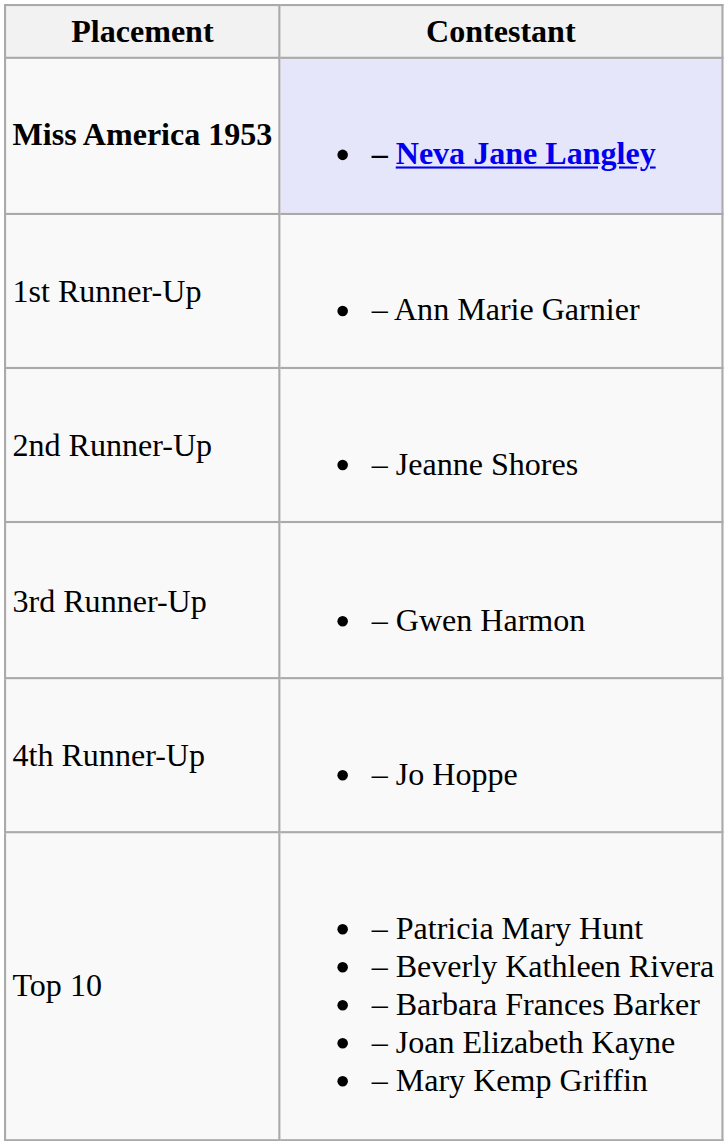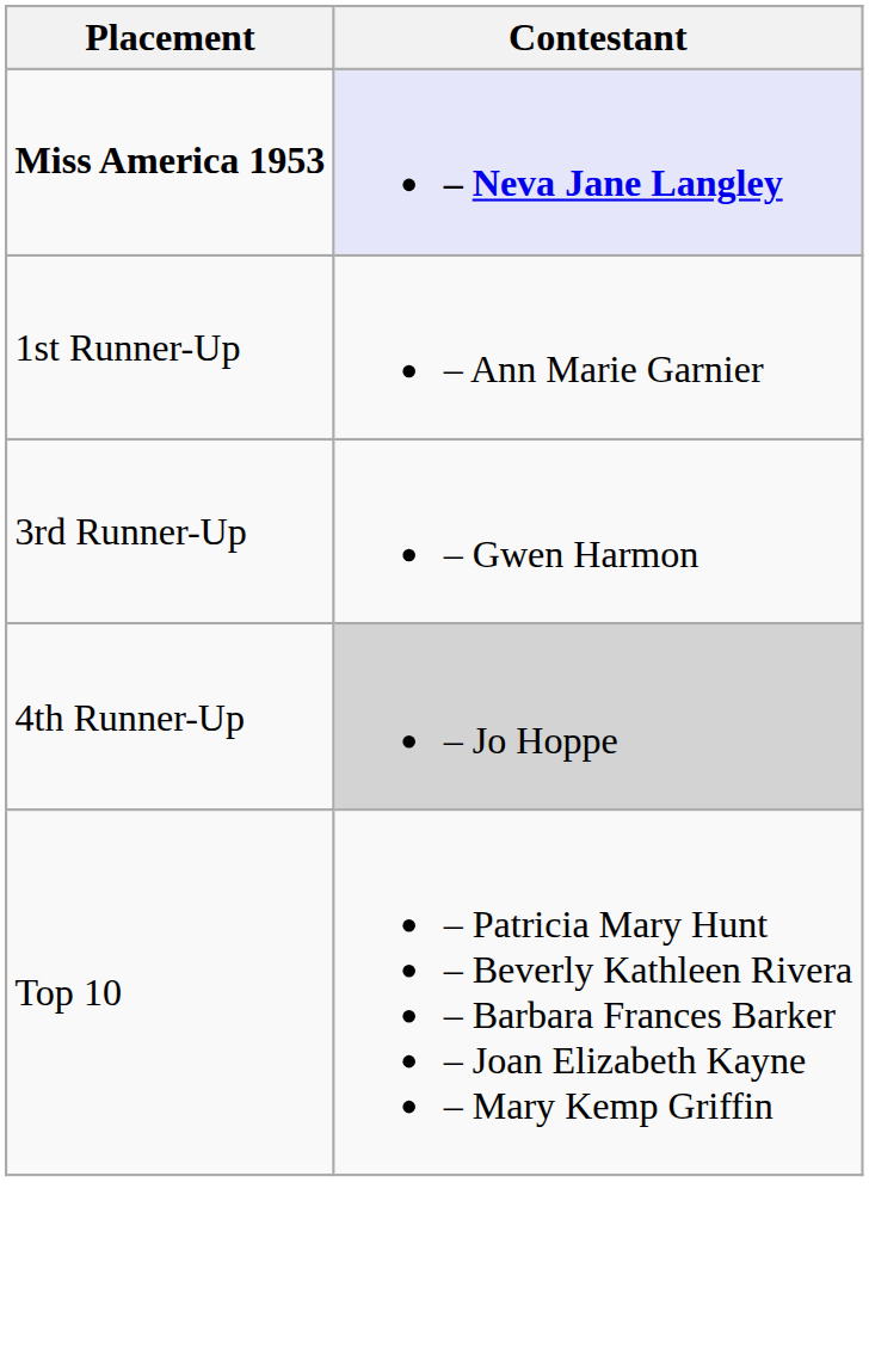- row: 2nd Runner-Up | – Jeanne Shores
4th Runner-Up | Contestant: no background -> lightgrey background
